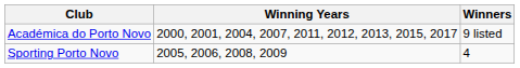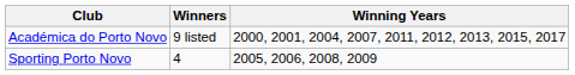columns swapped: Winners <-> Winning Years
